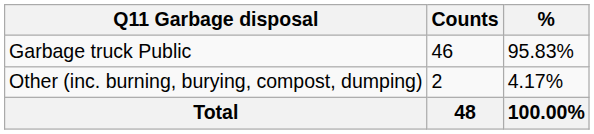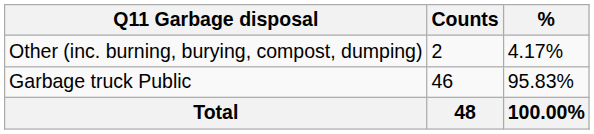rows swapped: Garbage truck Public <-> Other (inc. burning, burying, compost, dumping)
